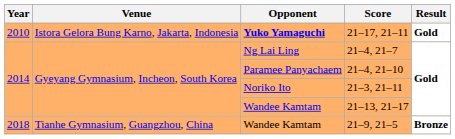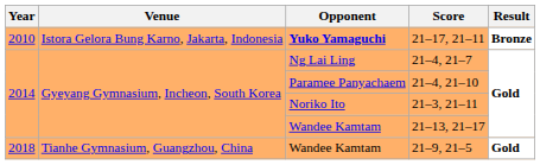21–17, 21–11 | Result: Gold -> Bronze
21–9, 21–5 | Result: Bronze -> Gold
